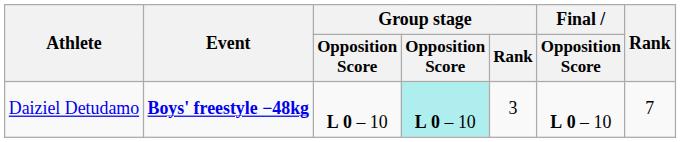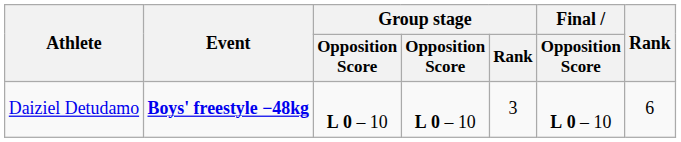Daiziel Detudamo | column 4: paleturquoise background -> no background
Daiziel Detudamo | Rank: 7 -> 6
